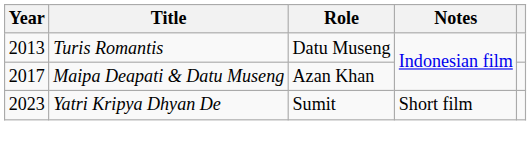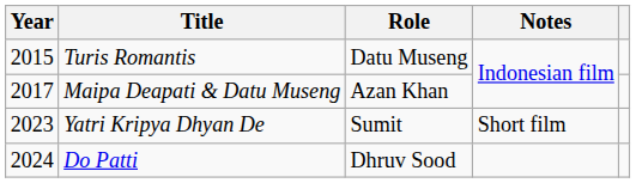Turis Romantis | Year: 2013 -> 2015
+ row: 2024 | Do Patti | Dhruv Sood
